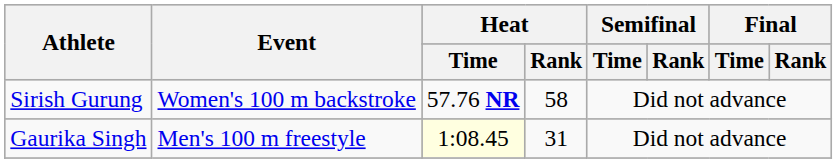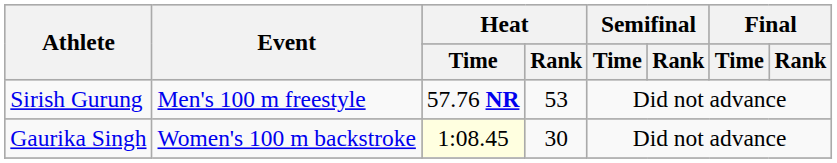Sirish Gurung | Event: Women's 100 m backstroke -> Men's 100 m freestyle
Sirish Gurung | Heat / Rank: 58 -> 53
Gaurika Singh | Event: Men's 100 m freestyle -> Women's 100 m backstroke
Gaurika Singh | Heat / Rank: 31 -> 30
